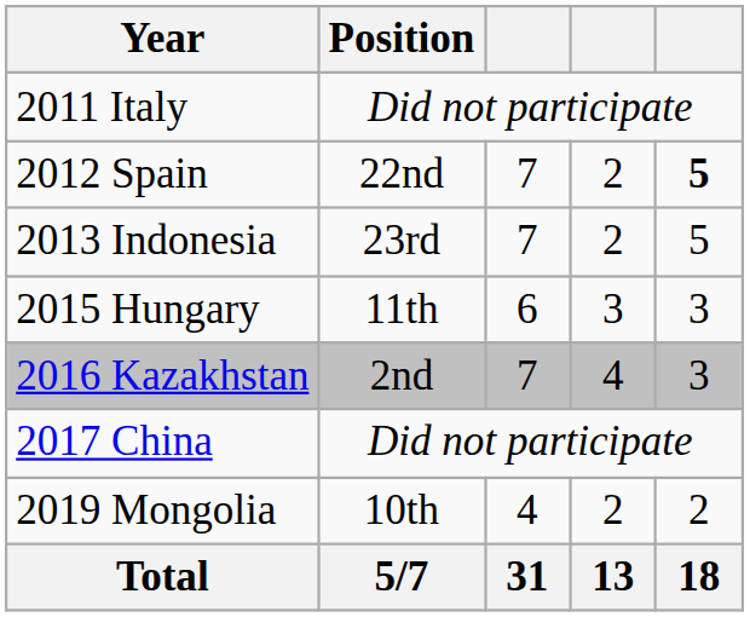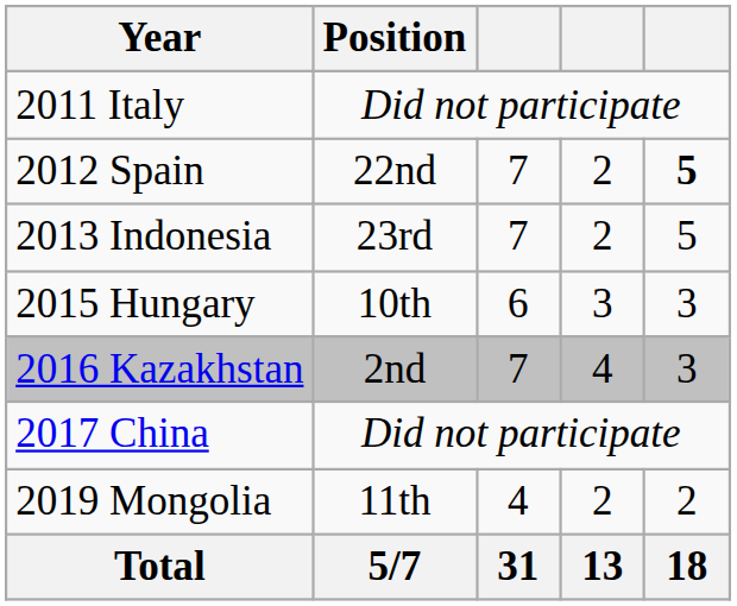2015 Hungary | Position: 11th -> 10th
2019 Mongolia | Position: 10th -> 11th
